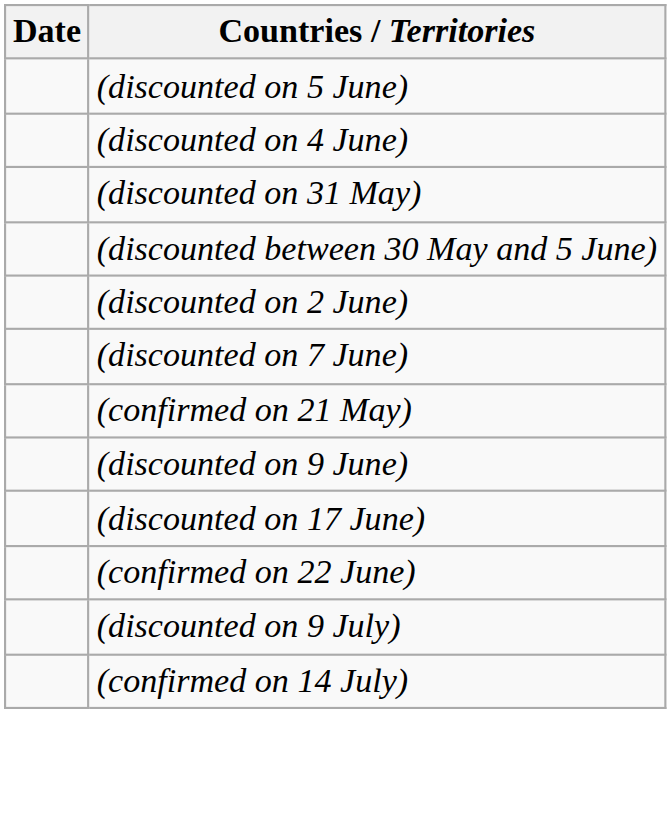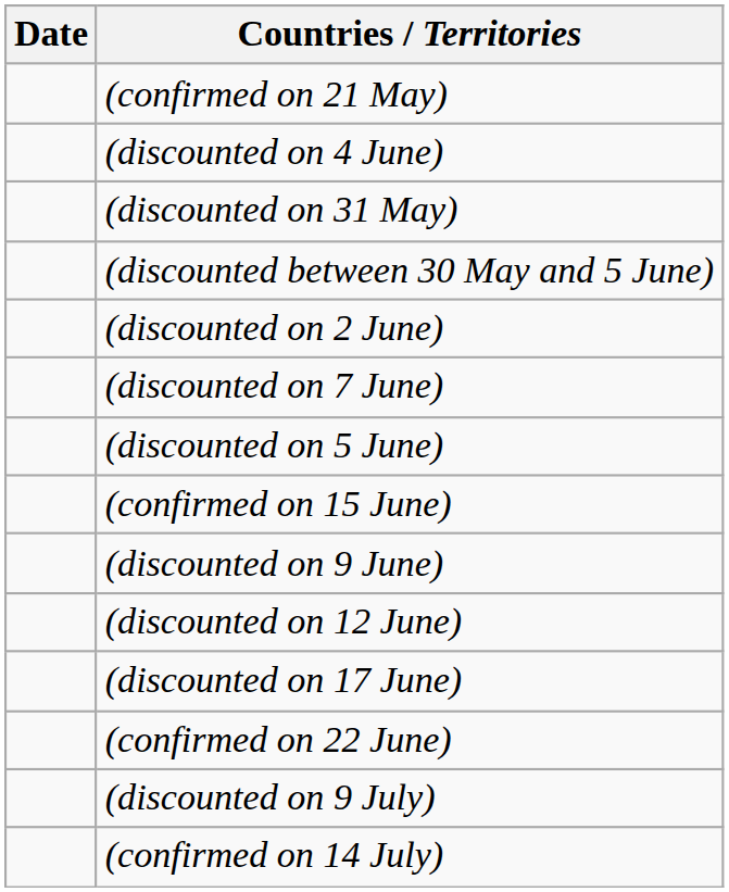rows swapped: (confirmed on 21 May) <-> (discounted on 5 June)
+ row: (confirmed on 15 June)
+ row: (discounted on 12 June)
